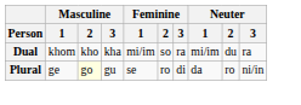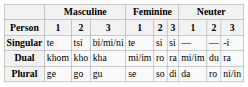+ row: Singular | te | tsi | bi/mi/ni | te | si | si | — | — | -i
Dual | Feminine / 2: so -> ro
Plural | Masculine / 2: lightyellow background -> no background
Plural | Feminine / 2: ro -> so
